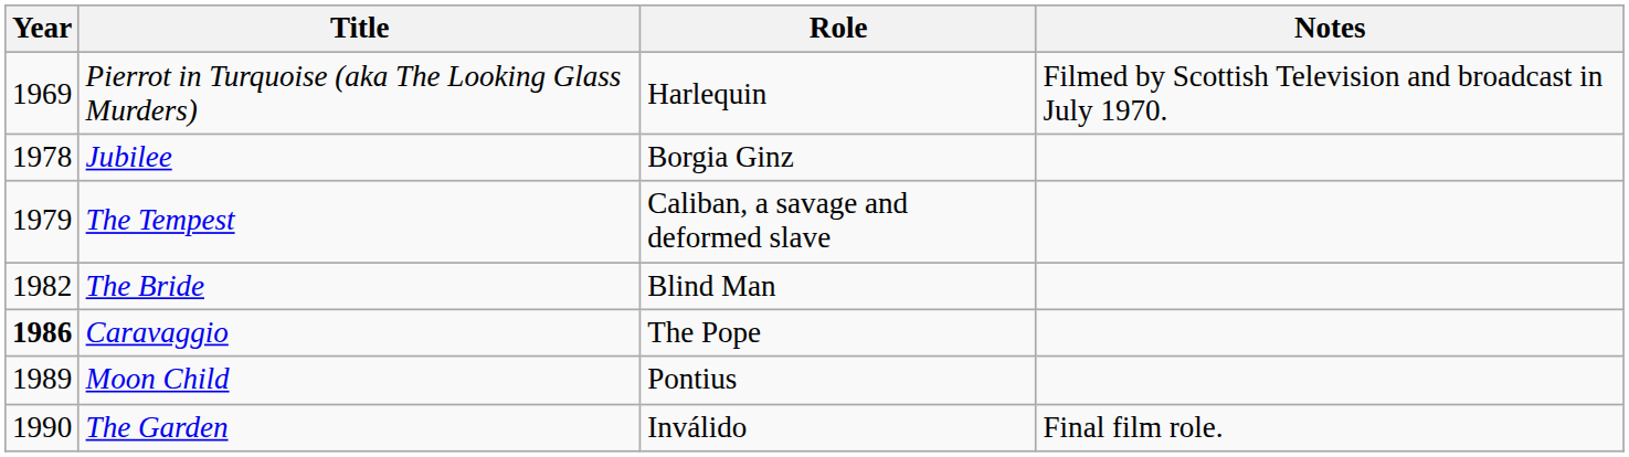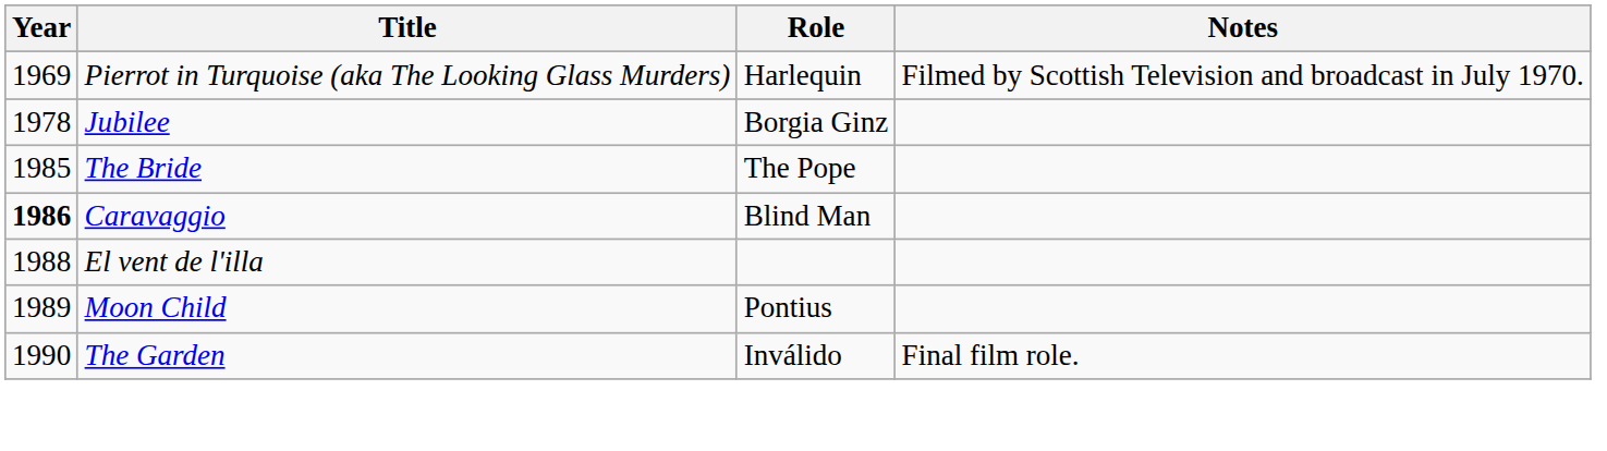- row: 1979 | The Tempest | Caliban, a savage and deformed slave
The Bride | Year: 1982 -> 1985
The Bride | Role: Blind Man -> The Pope
Caravaggio | Role: The Pope -> Blind Man
+ row: 1988 | El vent de l'illa
